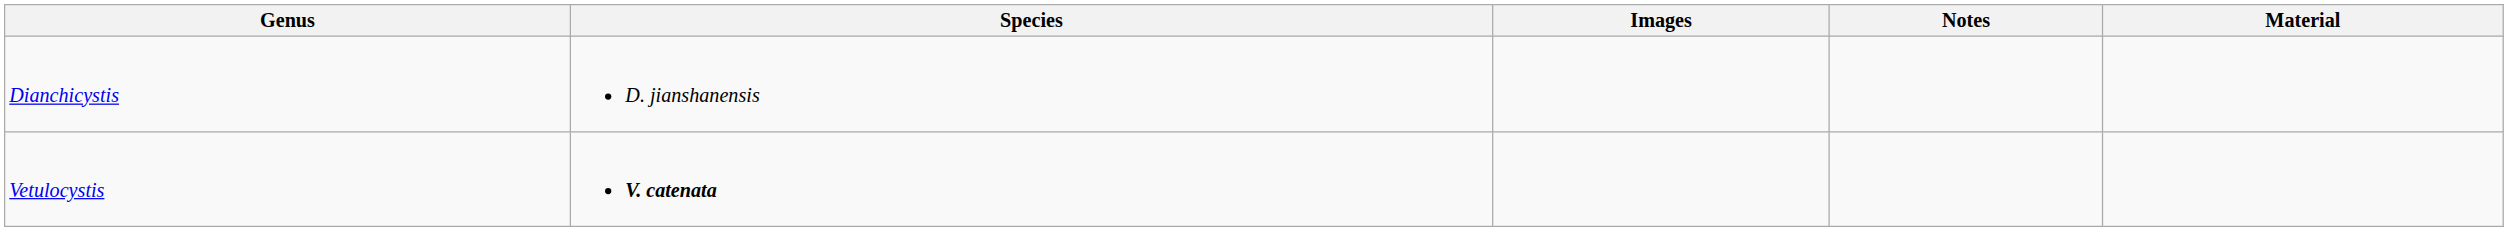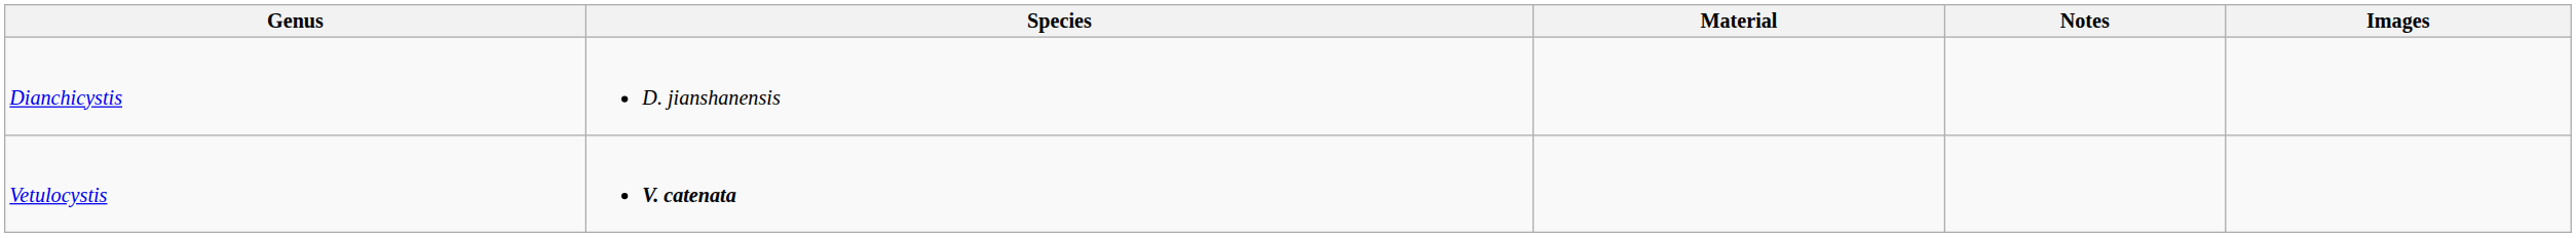columns swapped: Material <-> Images
